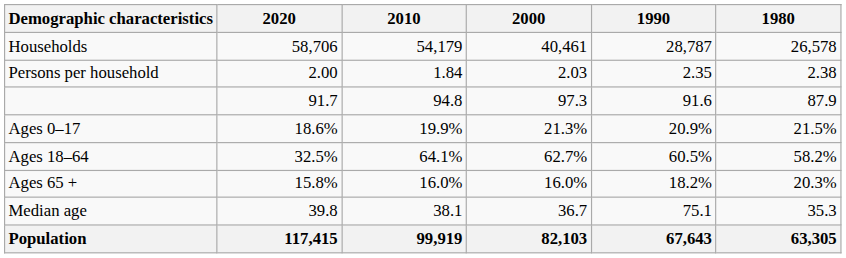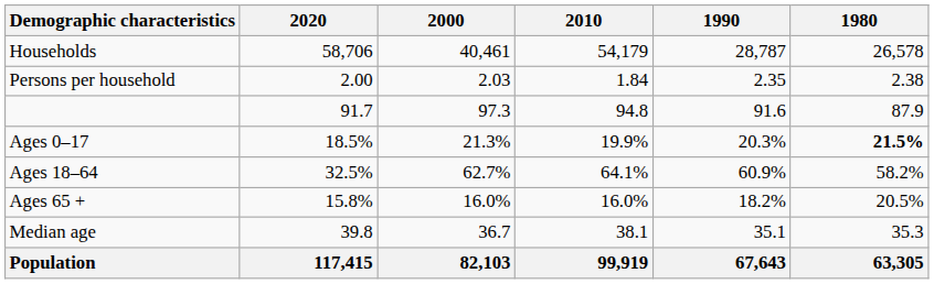columns swapped: 2010 <-> 2000
Ages 0–17 | 2020: 18.6% -> 18.5%
Ages 0–17 | 1990: 20.9% -> 20.3%
Ages 0–17 | 1980: normal -> bold
Ages 18–64 | 1990: 60.5% -> 60.9%
Ages 65 + | 1980: 20.3% -> 20.5%
Median age | 1990: 75.1 -> 35.1
